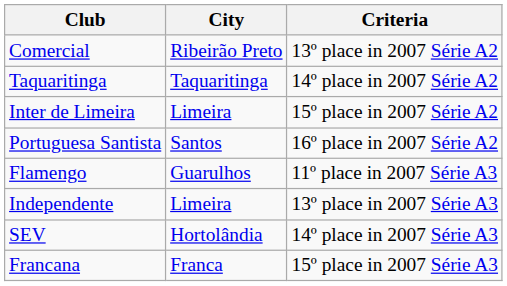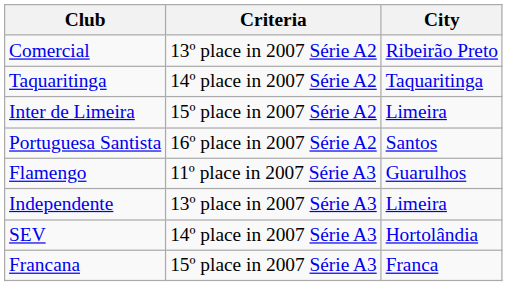columns swapped: City <-> Criteria
